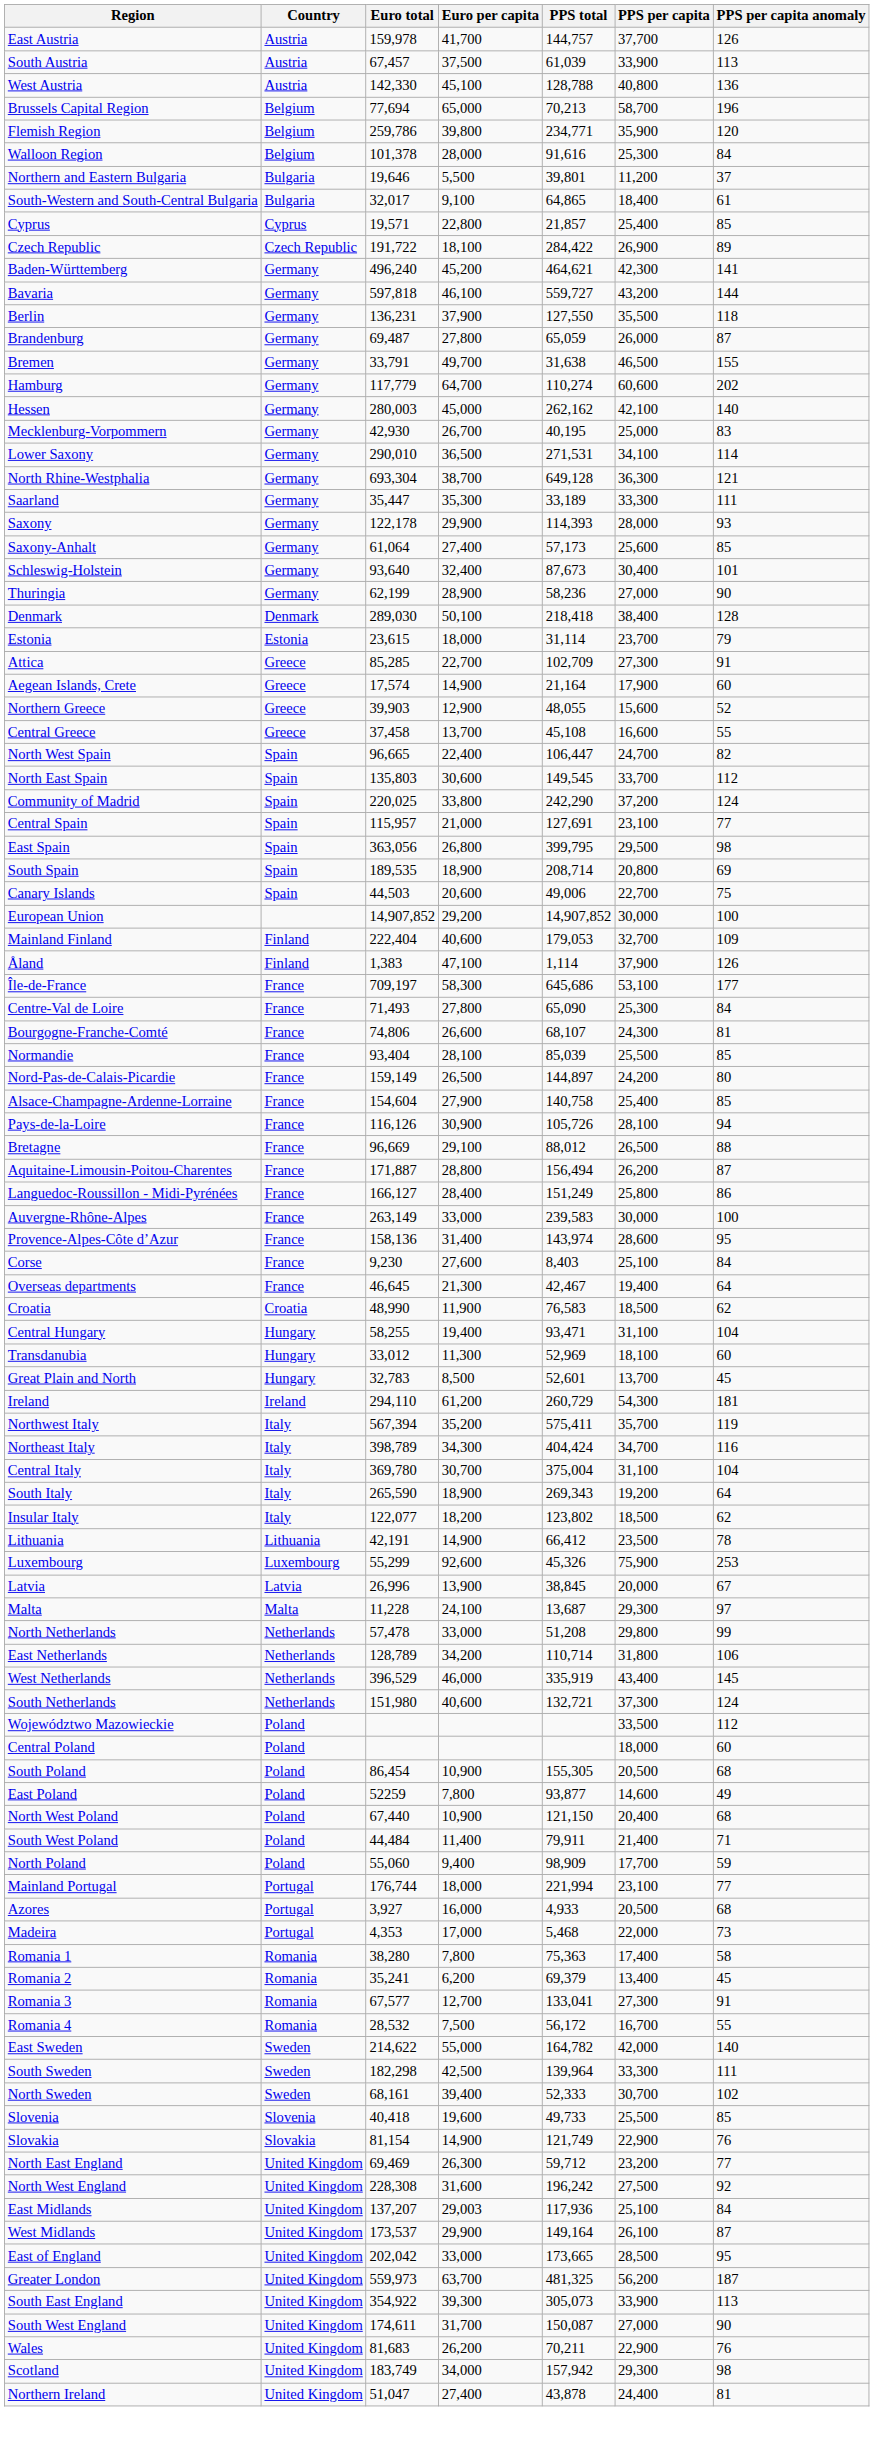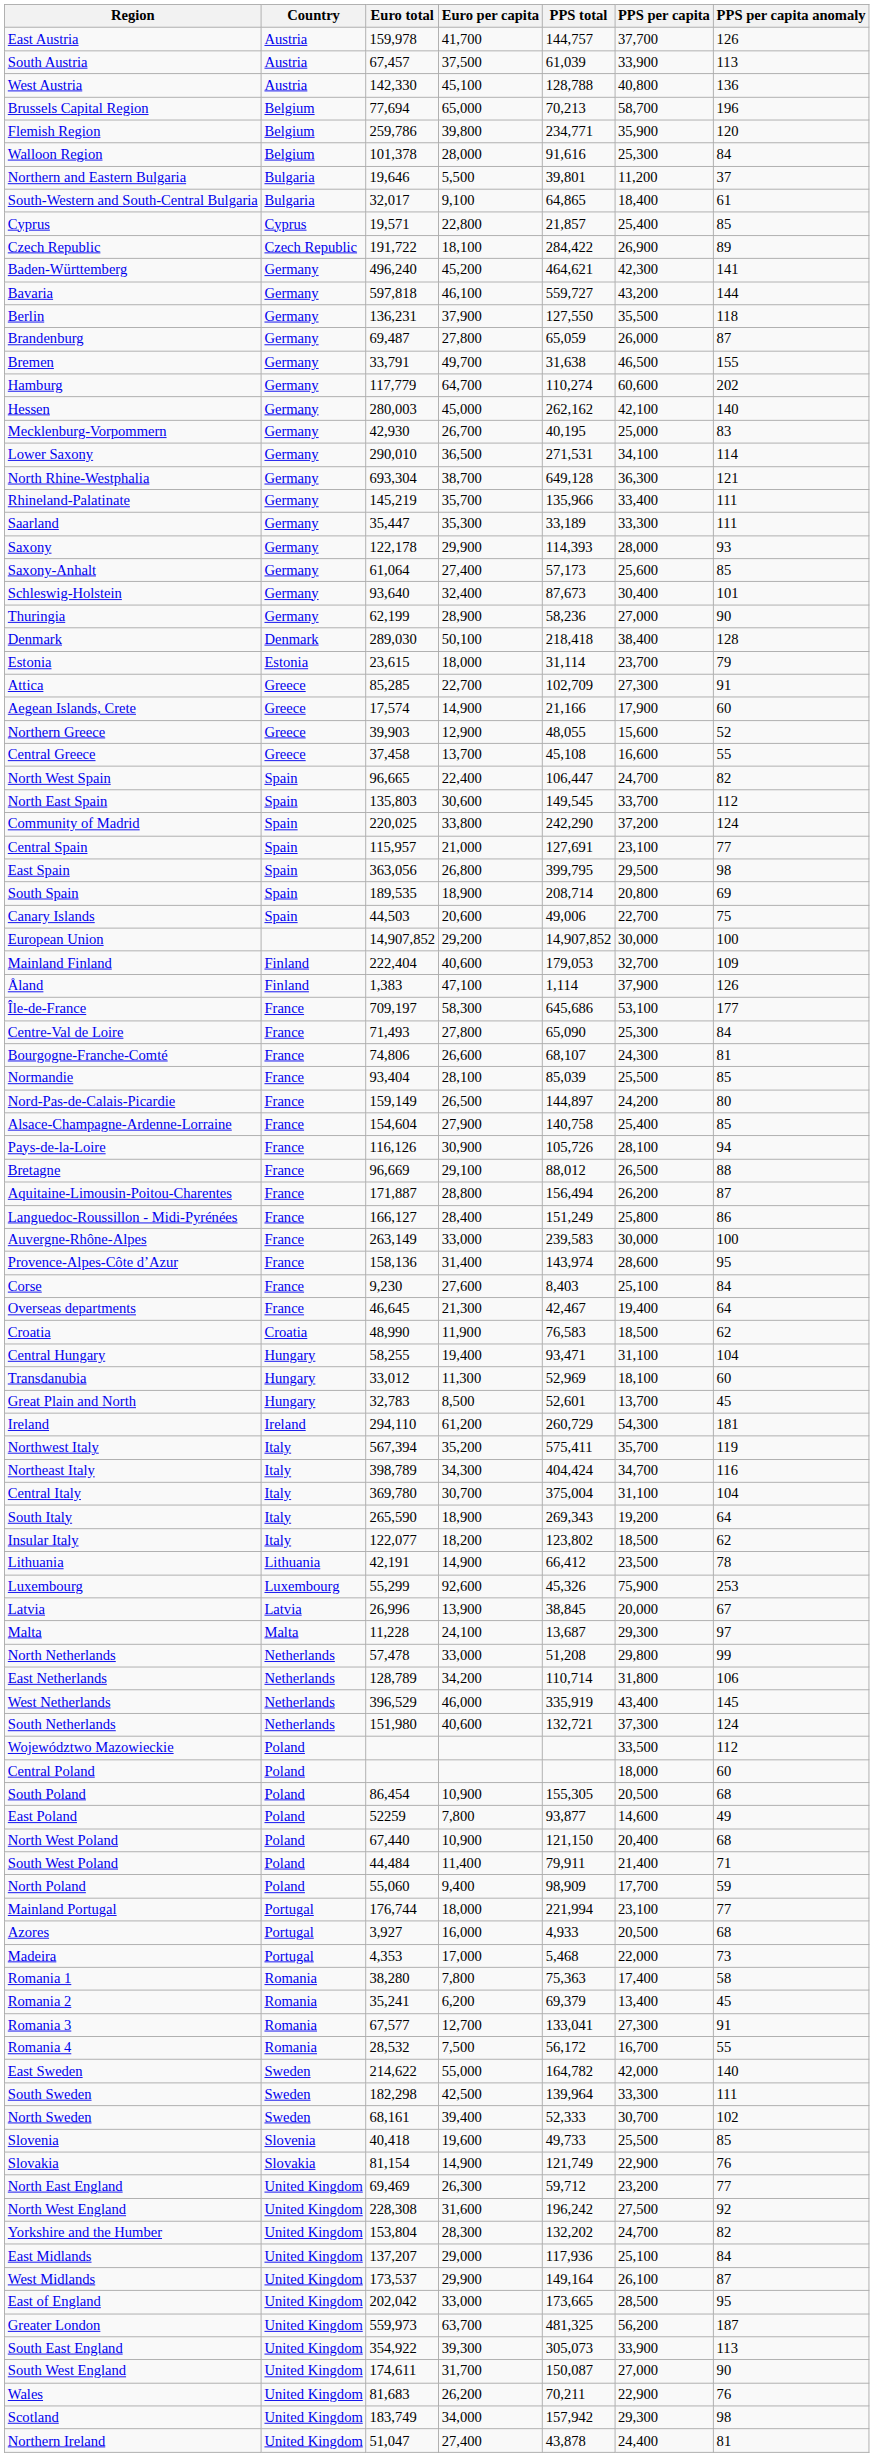+ row: Rhineland-Palatinate | Germany | 145,219 | 35,700 | 135,966 | 33,400 | 111
Aegean Islands, Crete | PPS total: 21,164 -> 21,166
+ row: Yorkshire and the Humber | United Kingdom | 153,804 | 28,300 | 132,202 | 24,700 | 82
East Midlands | Euro per capita: 29,003 -> 29,000
